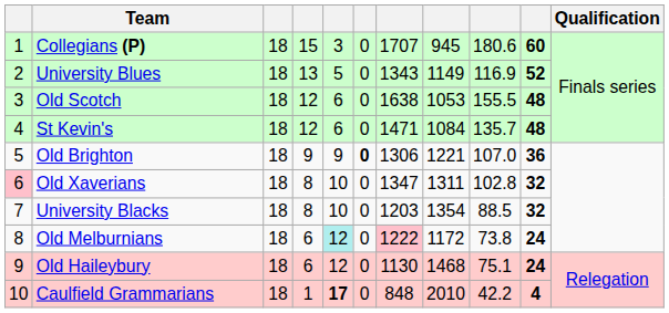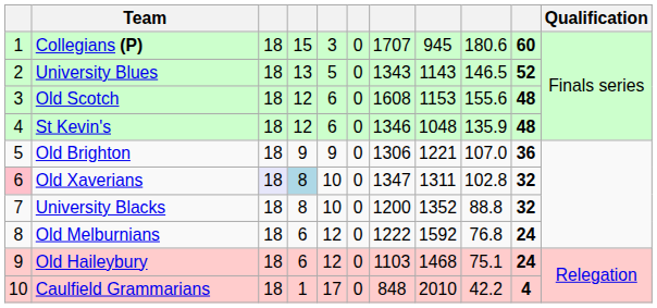University Blues | column 8: 1149 -> 1143
University Blues | column 9: 116.9 -> 146.5
Old Scotch | column 7: 1638 -> 1608
Old Scotch | column 8: 1053 -> 1153
Old Scotch | column 9: 155.5 -> 155.6
St Kevin's | column 7: 1471 -> 1346
St Kevin's | column 8: 1084 -> 1048
St Kevin's | column 9: 135.7 -> 135.9
Old Brighton | column 6: bold -> normal
Old Xaverians | column 3: no background -> lavender background
Old Xaverians | column 4: no background -> lightblue background
University Blacks | column 7: 1203 -> 1200
University Blacks | column 8: 1354 -> 1352
University Blacks | column 9: 88.5 -> 88.8
Old Melburnians | column 5: paleturquoise background -> no background
Old Melburnians | column 7: pink background -> no background
Old Melburnians | column 8: 1172 -> 1592
Old Melburnians | column 9: 73.8 -> 76.8
Old Haileybury | column 7: 1130 -> 1103
Caulfield Grammarians | column 5: bold -> normal
